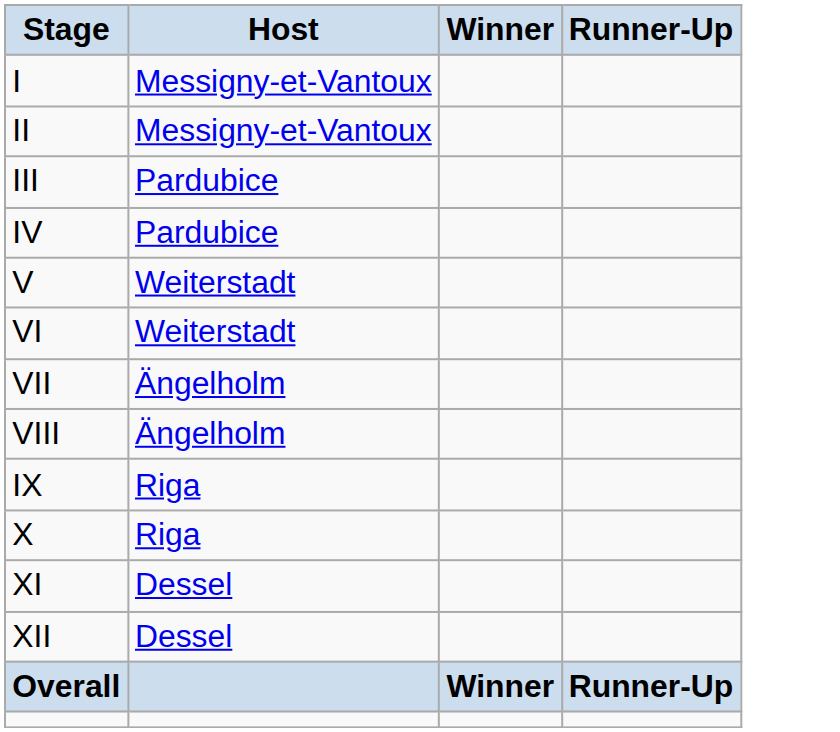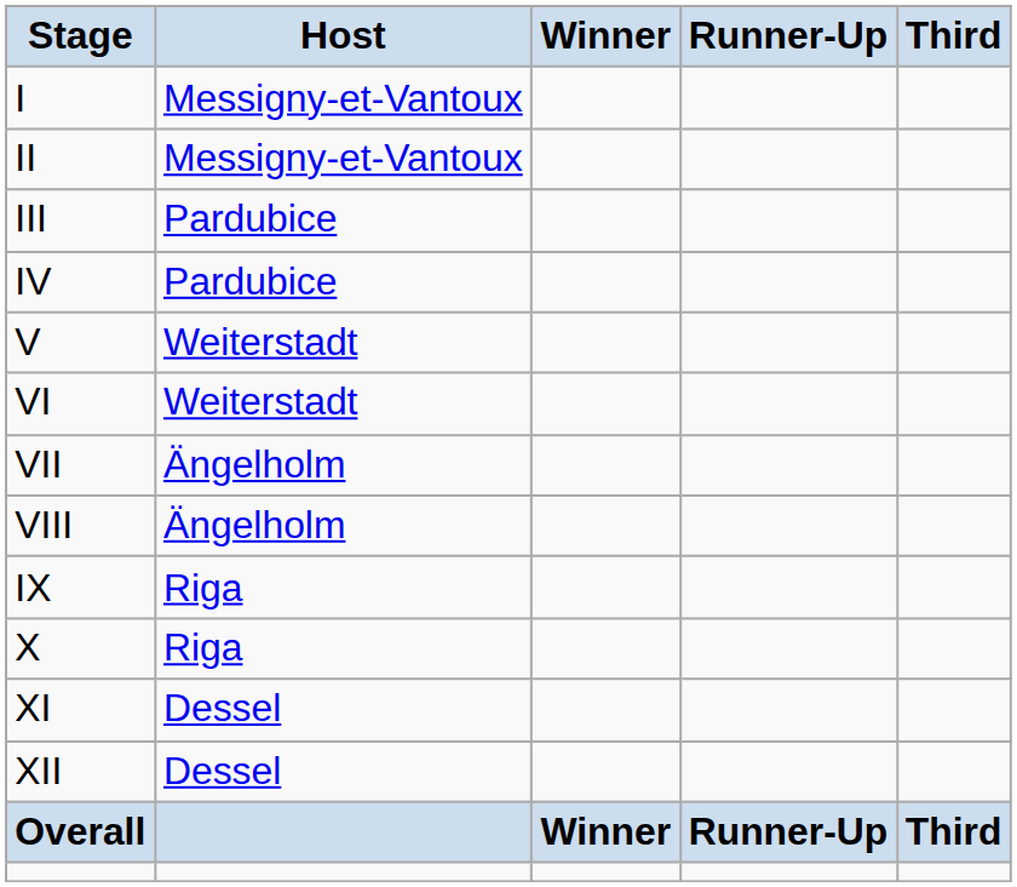+ column: Third | Third
